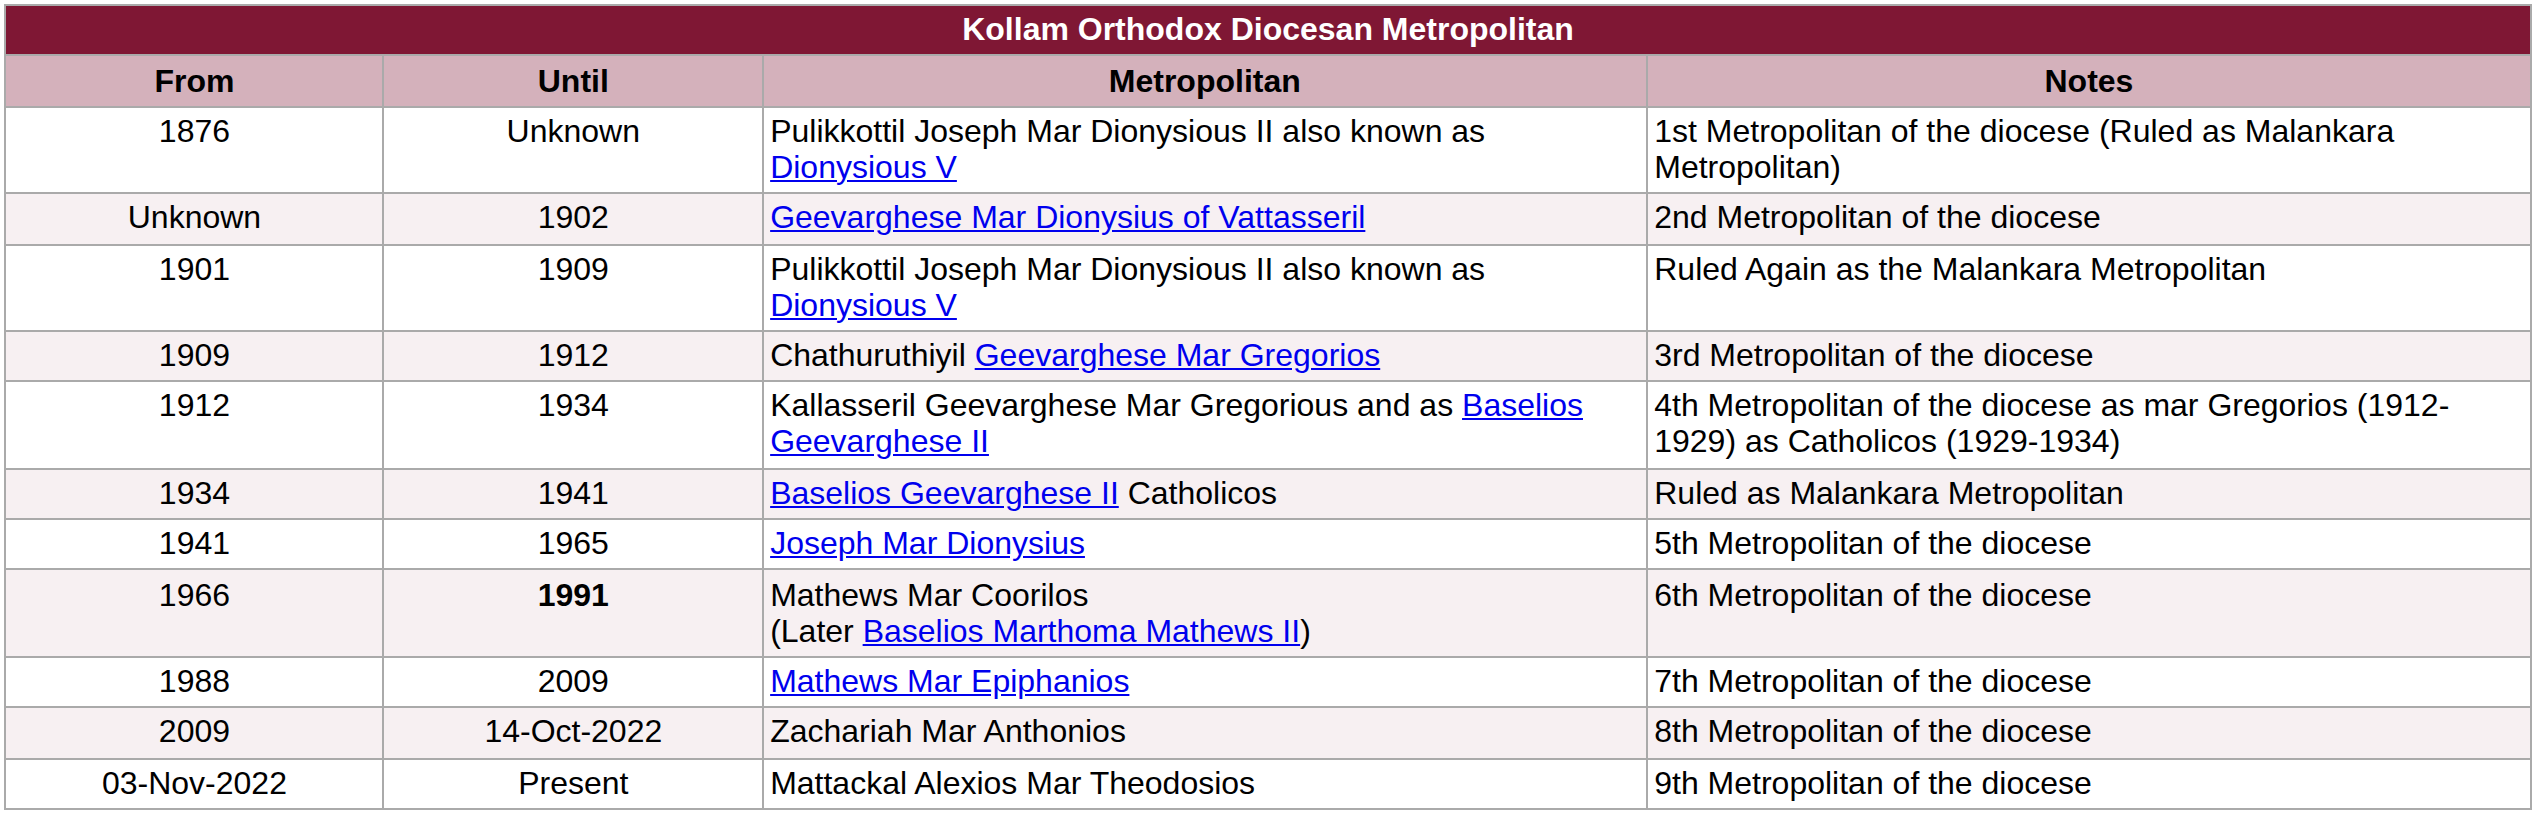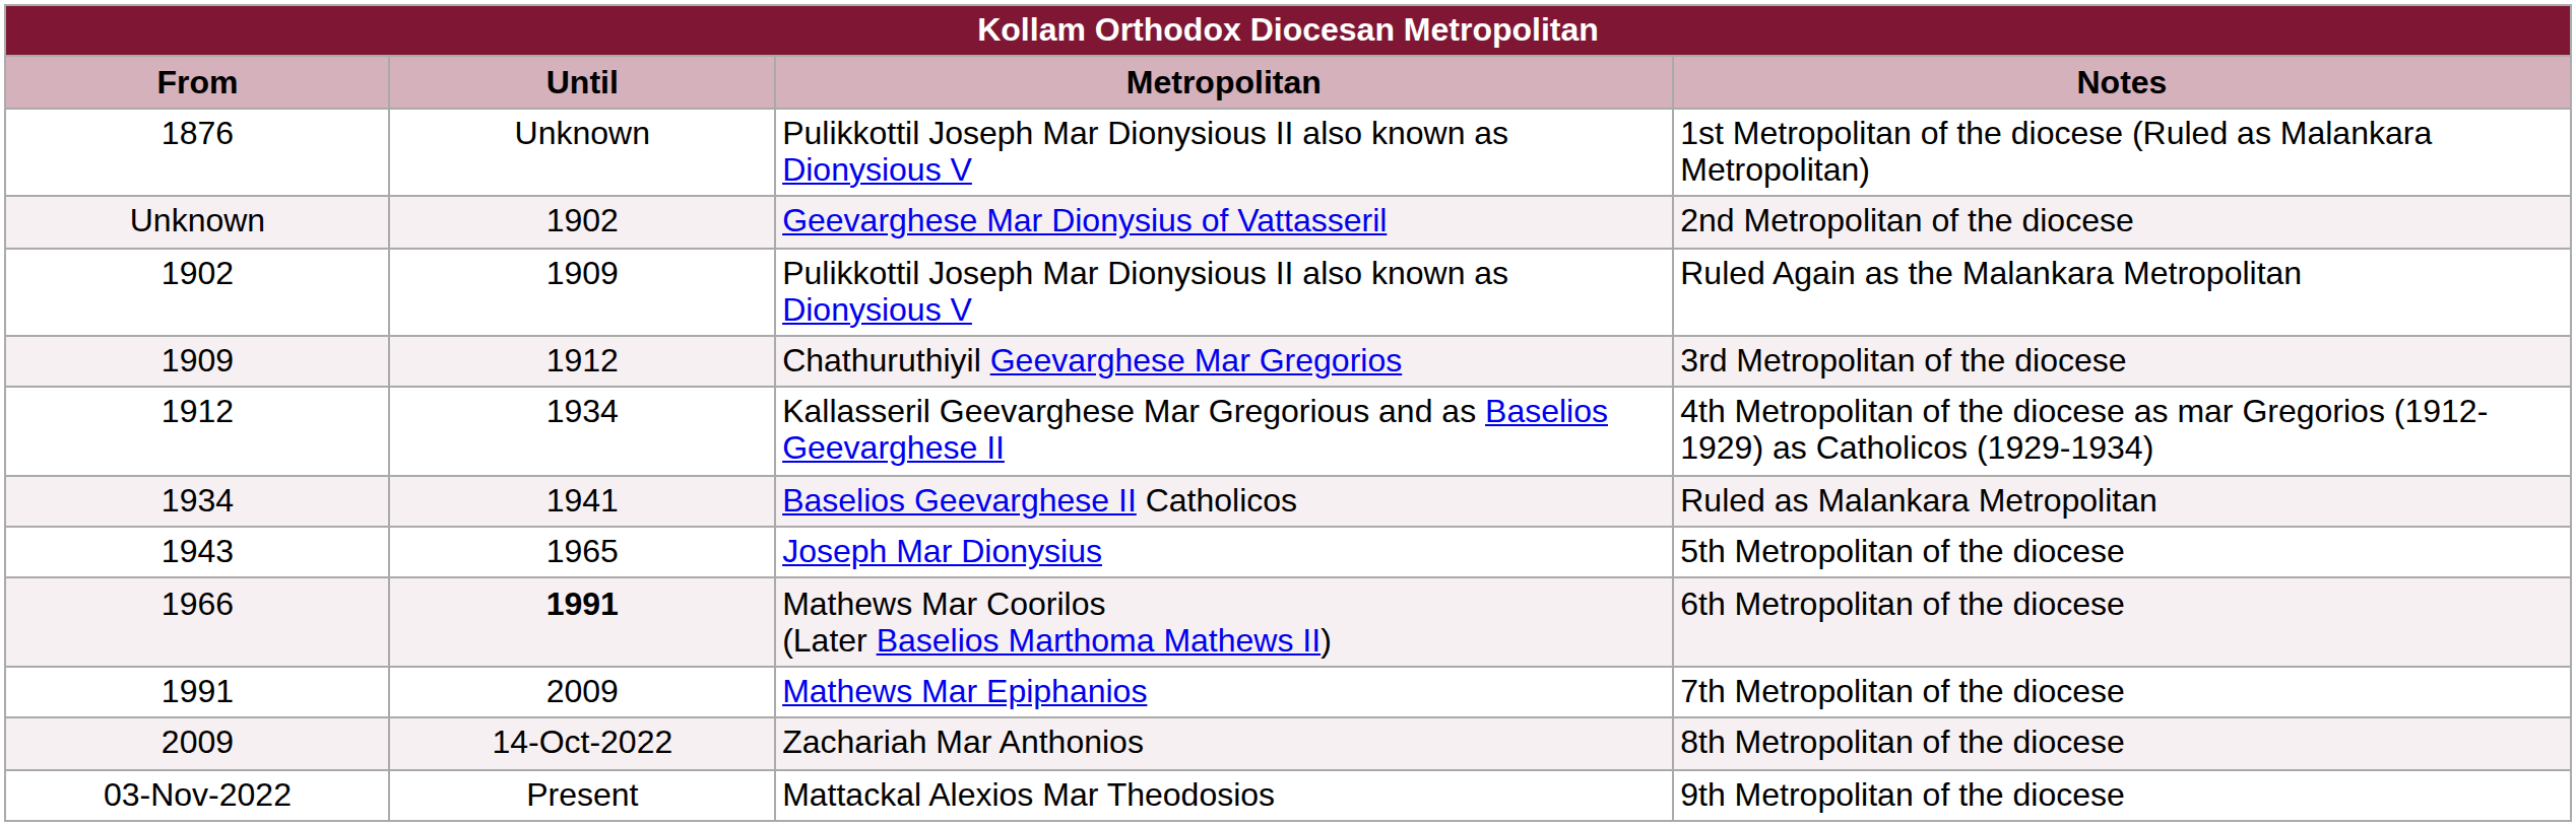Ruled Again as the Malankara Metropolitan | From: 1901 -> 1902
5th Metropolitan of the diocese | From: 1941 -> 1943
7th Metropolitan of the diocese | From: 1988 -> 1991
